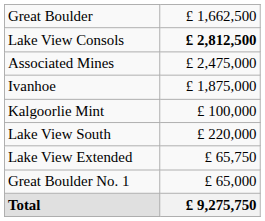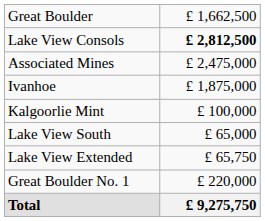Lake View South | column 2: £ 220,000 -> £ 65,000
Great Boulder No. 1 | column 2: £ 65,000 -> £ 220,000
